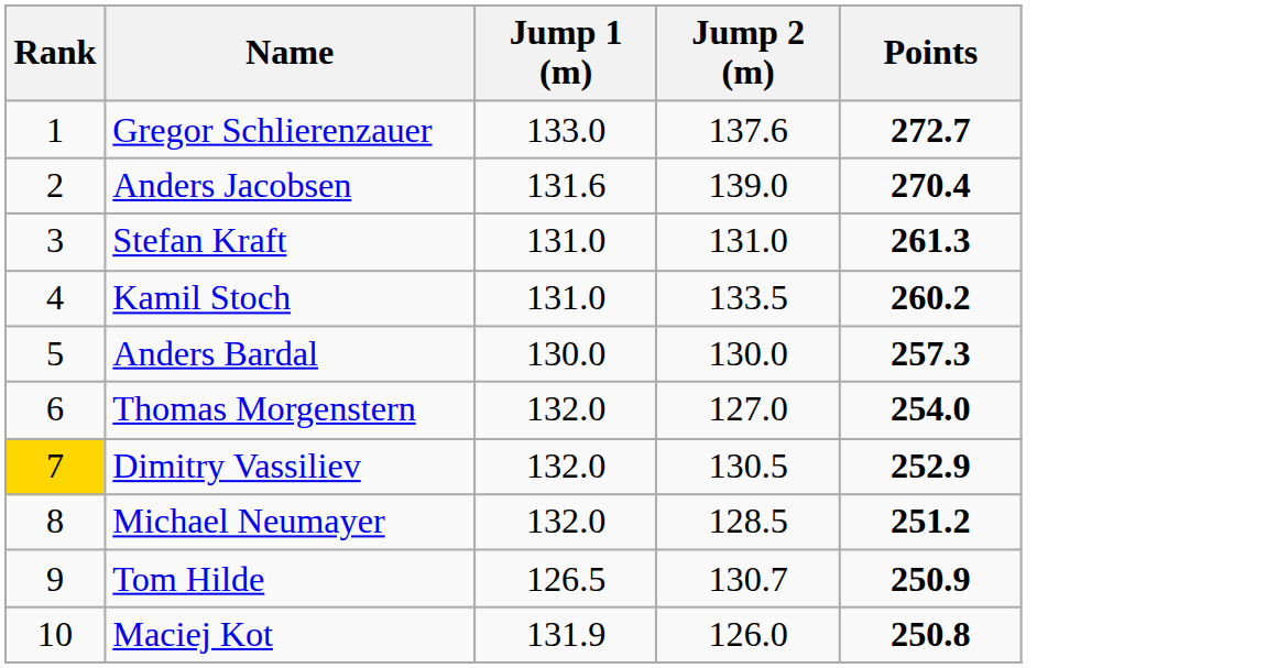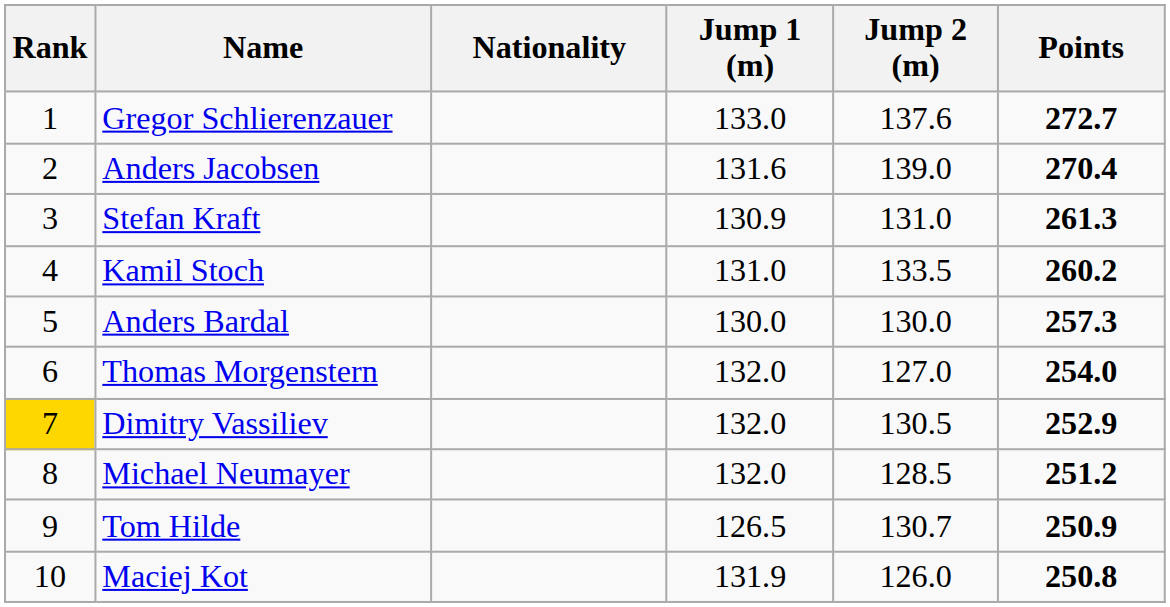+ column: Nationality
Stefan Kraft | Jump 1 (m): 131.0 -> 130.9
